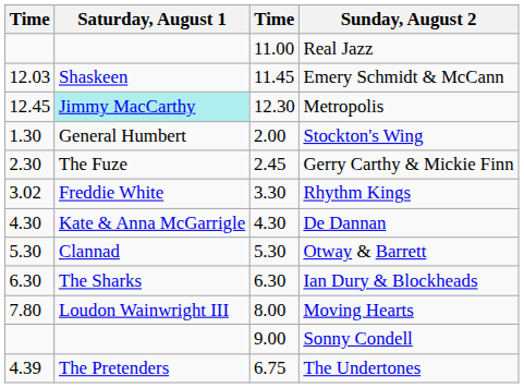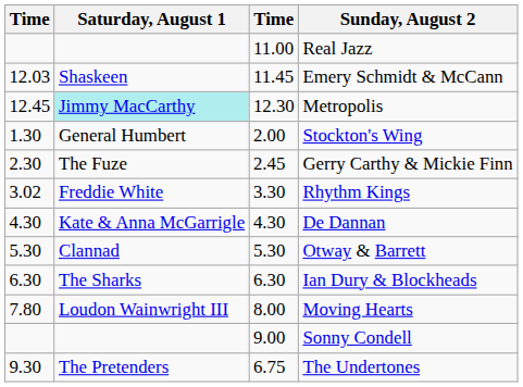The Undertones | column 1: 4.39 -> 9.30
